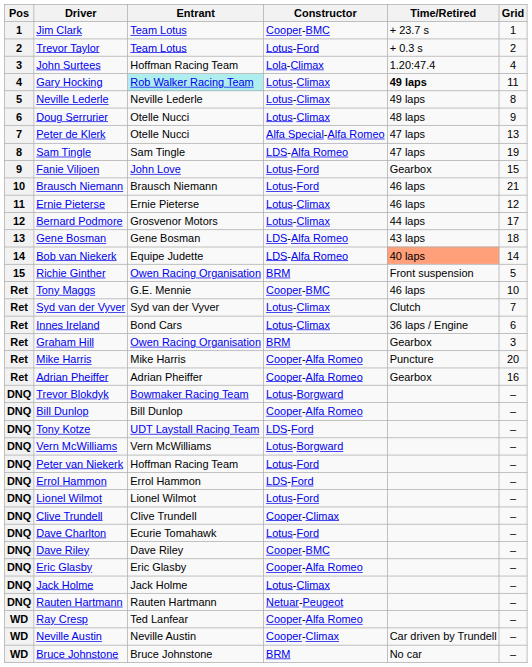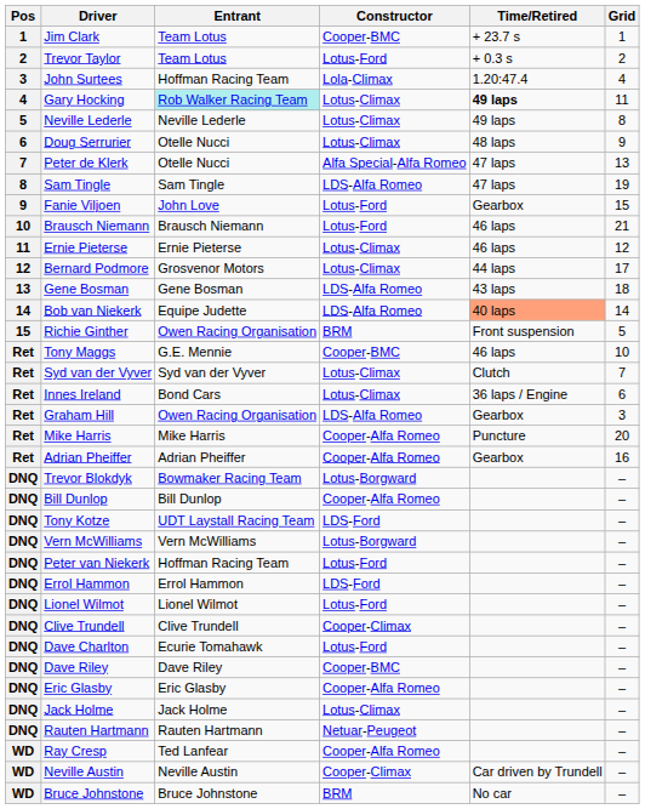Graham Hill | Constructor: BRM -> LDS-Alfa Romeo
